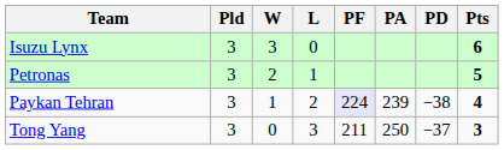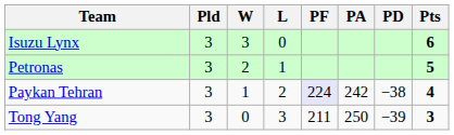Paykan Tehran | PA: 239 -> 242
Tong Yang | PD: −37 -> −39
